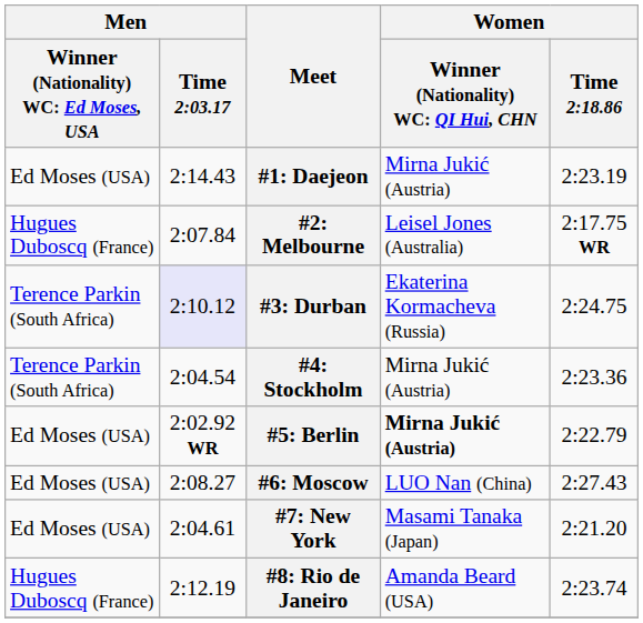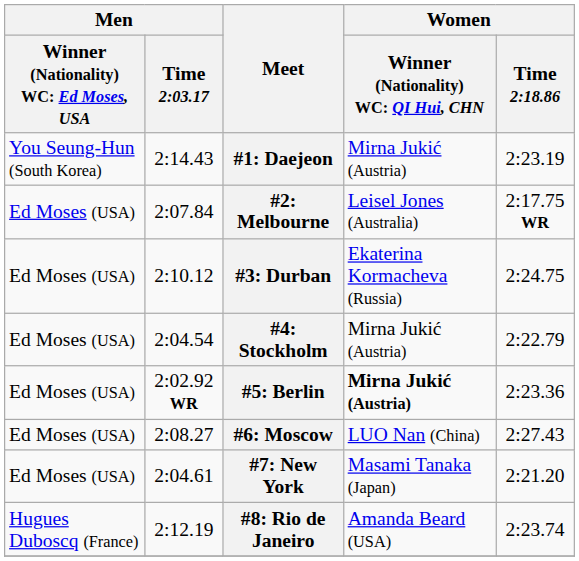#1: Daejeon | column 1: Ed Moses (USA) -> You Seung-Hun (South Korea)
#2: Melbourne | column 1: Hugues Duboscq (France) -> Ed Moses (USA)
#3: Durban | column 1: Terence Parkin (South Africa) -> Ed Moses (USA)
#3: Durban | Men / Time 2:03.17: lavender background -> no background
#4: Stockholm | column 1: Terence Parkin (South Africa) -> Ed Moses (USA)
#4: Stockholm | Women / Time 2:18.86: 2:23.36 -> 2:22.79
#5: Berlin | Women / Time 2:18.86: 2:22.79 -> 2:23.36
